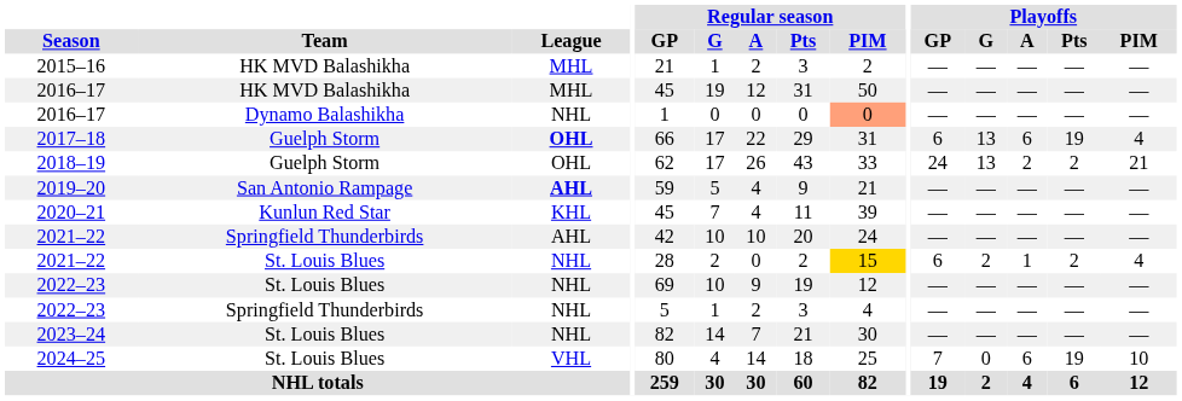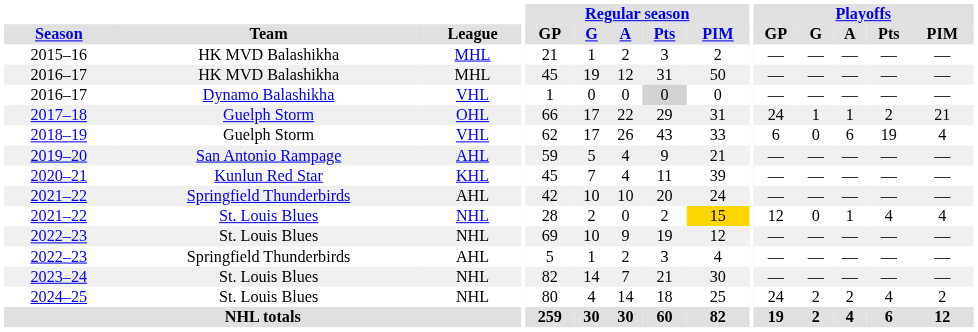2016–17 / Dynamo Balashikha | League: NHL -> VHL
2016–17 / Dynamo Balashikha | Regular season / Pts: no background -> lightgrey background
2016–17 / Dynamo Balashikha | Regular season / PIM: lightsalmon background -> no background
2017–18 | League: bold -> normal
2017–18 | Playoffs / GP: 6 -> 24
2017–18 | Playoffs / G: 13 -> 1
2017–18 | Playoffs / A: 6 -> 1
2017–18 | Playoffs / Pts: 19 -> 2
2017–18 | Playoffs / PIM: 4 -> 21
2018–19 | League: OHL -> VHL
2018–19 | Playoffs / GP: 24 -> 6
2018–19 | Playoffs / G: 13 -> 0
2018–19 | Playoffs / A: 2 -> 6
2018–19 | Playoffs / Pts: 2 -> 19
2018–19 | Playoffs / PIM: 21 -> 4
2019–20 | League: bold -> normal
2021–22 / St. Louis Blues | Playoffs / GP: 6 -> 12
2021–22 / St. Louis Blues | Playoffs / G: 2 -> 0
2021–22 / St. Louis Blues | Playoffs / Pts: 2 -> 4
2022–23 / Springfield Thunderbirds | League: NHL -> AHL
2024–25 | League: VHL -> NHL
2024–25 | Playoffs / GP: 7 -> 24
2024–25 | Playoffs / G: 0 -> 2
2024–25 | Playoffs / A: 6 -> 2
2024–25 | Playoffs / Pts: 19 -> 4
2024–25 | Playoffs / PIM: 10 -> 2
